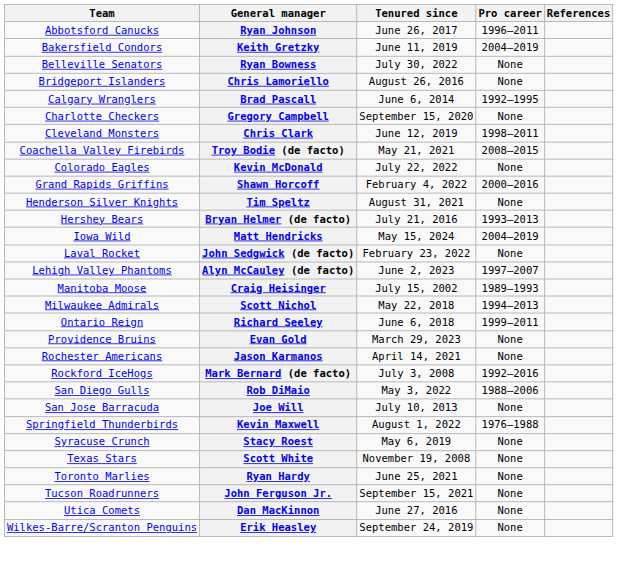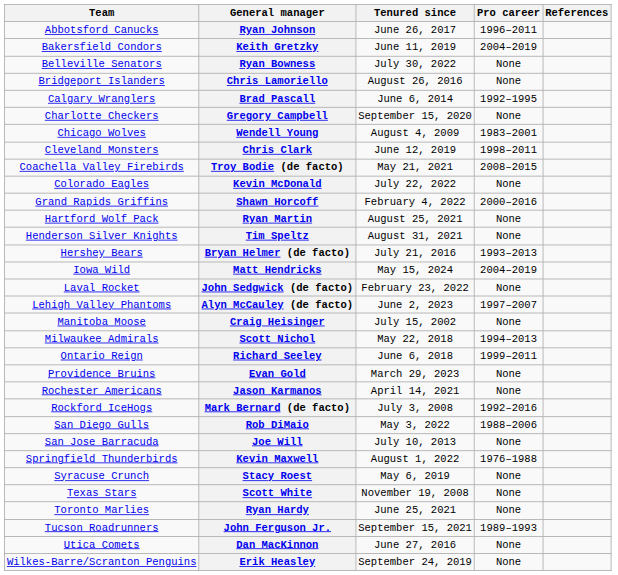+ row: Chicago Wolves | Wendell Young | August 4, 2009 | 1983–2001
+ row: Hartford Wolf Pack | Ryan Martin | August 25, 2021 | None
Craig Heisinger | Pro career: 1989–1993 -> None
John Ferguson Jr. | Pro career: None -> 1989–1993
